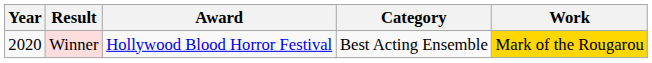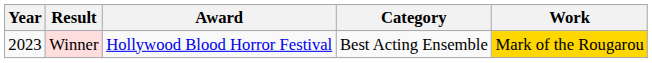Winner | Year: 2020 -> 2023
